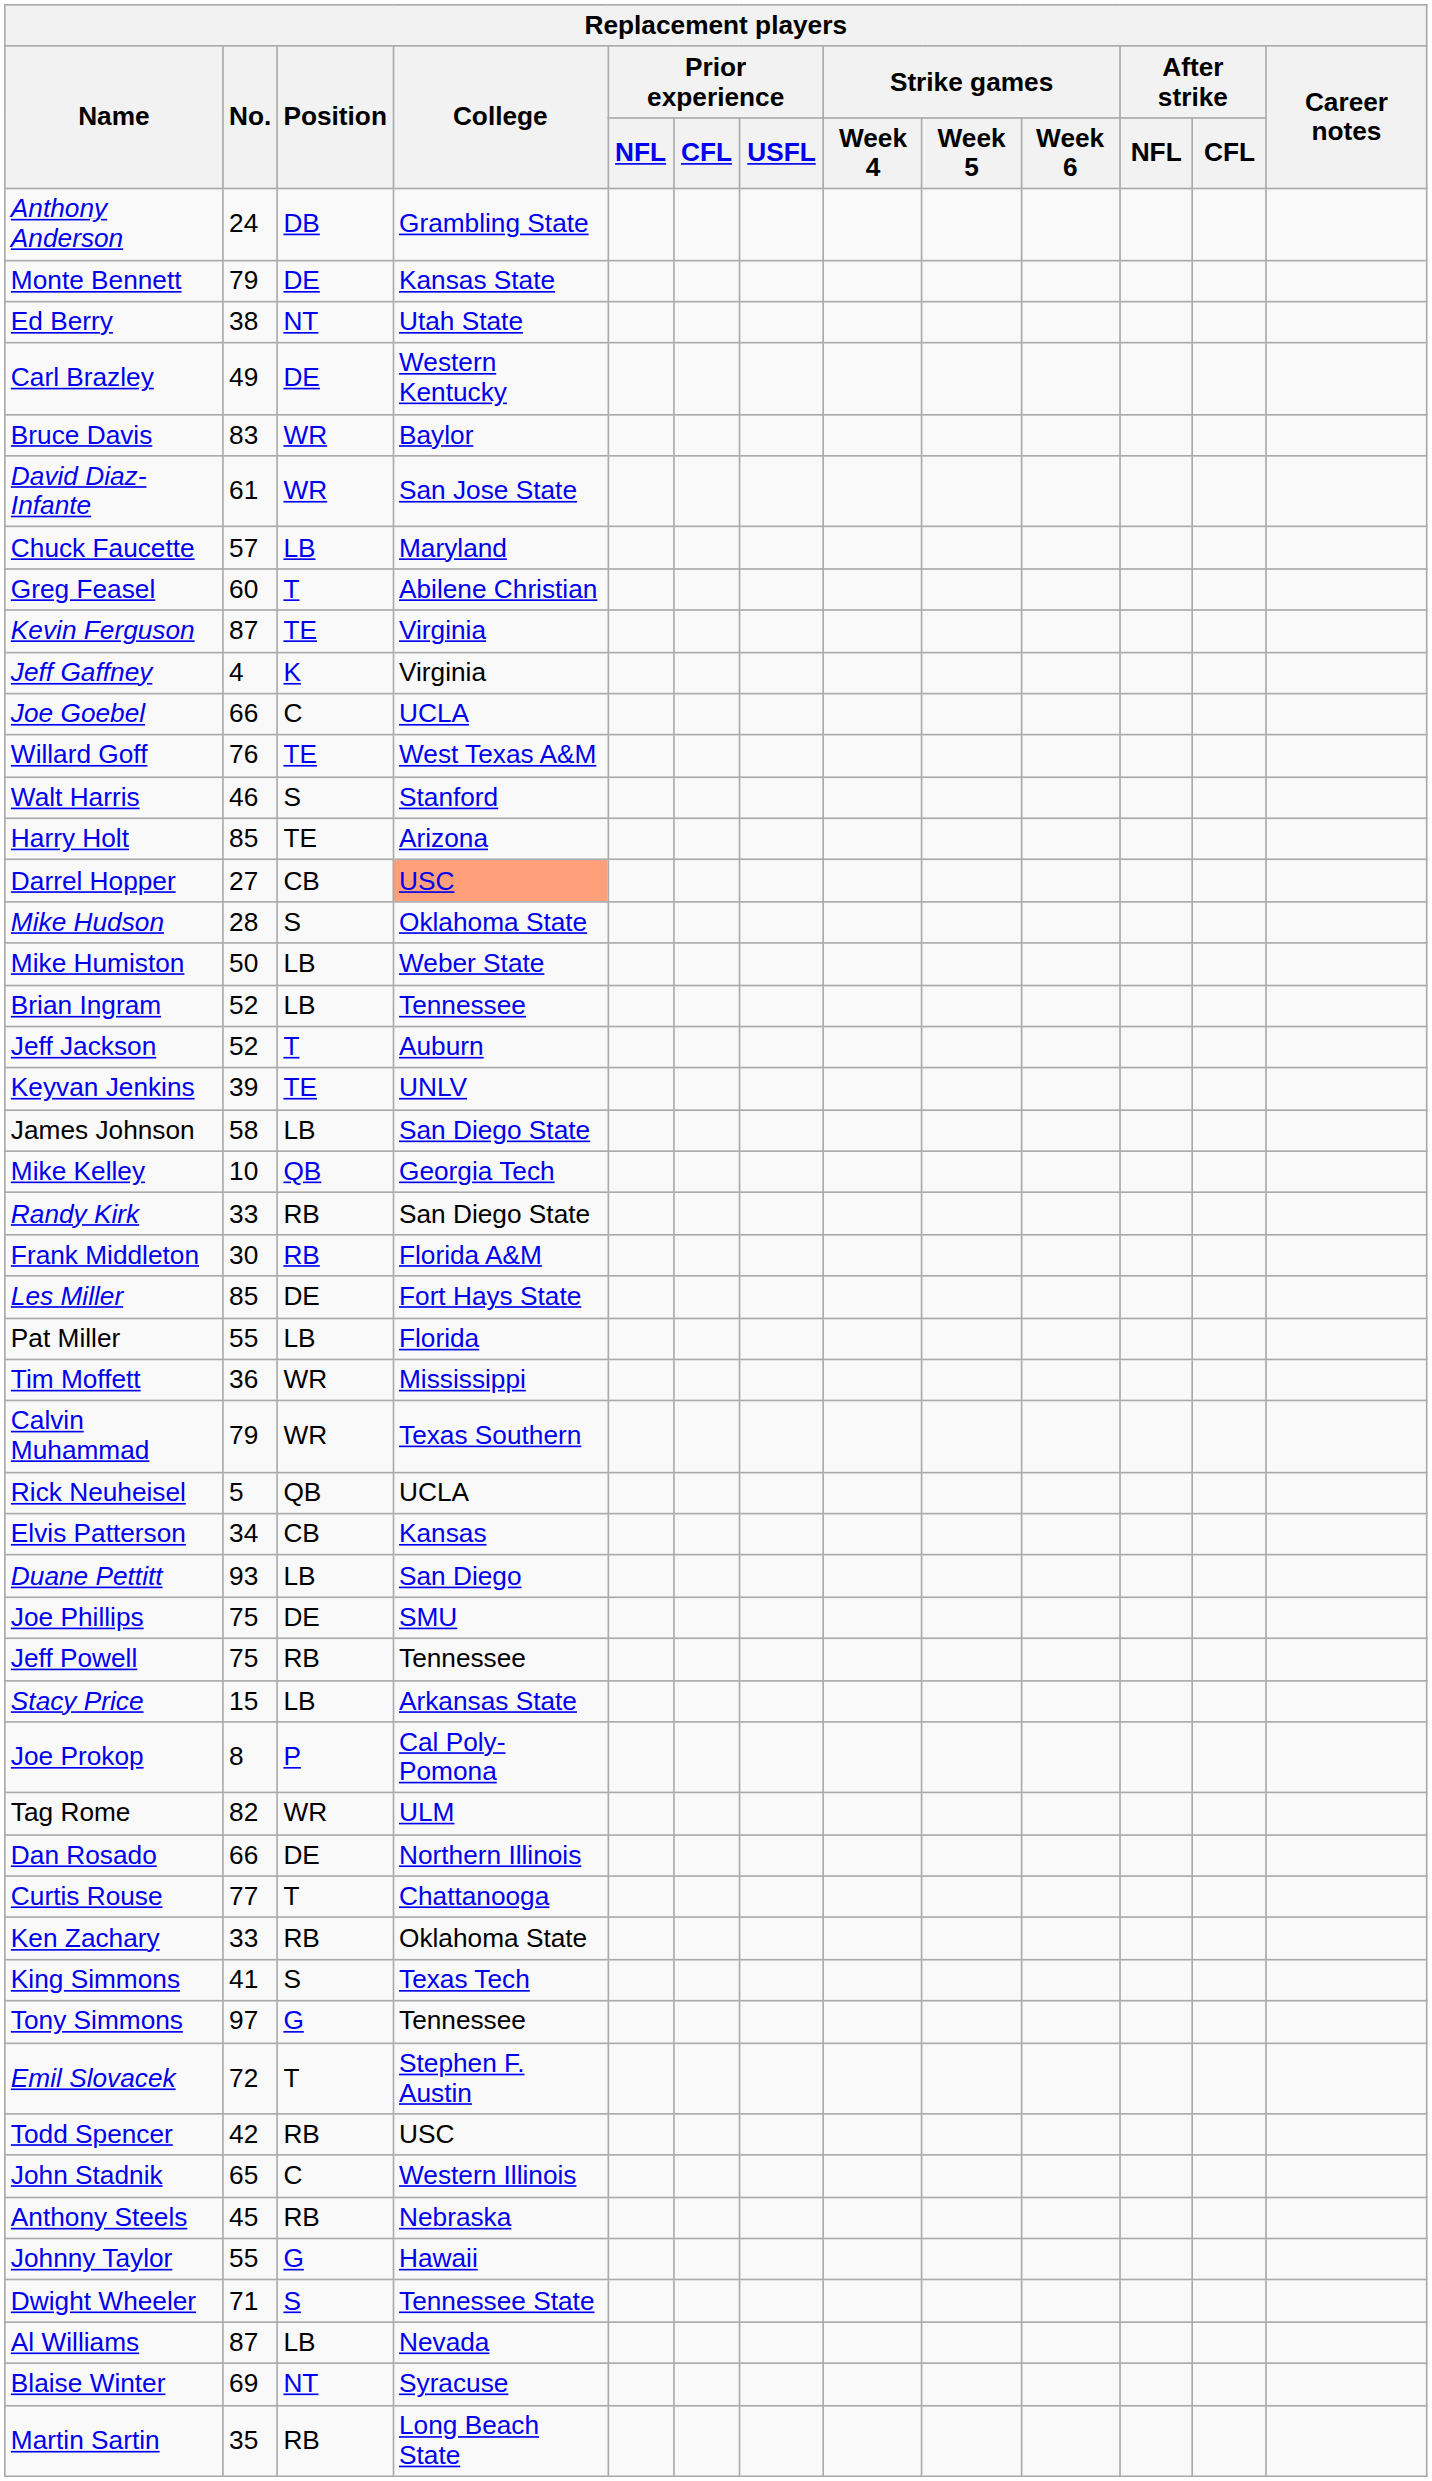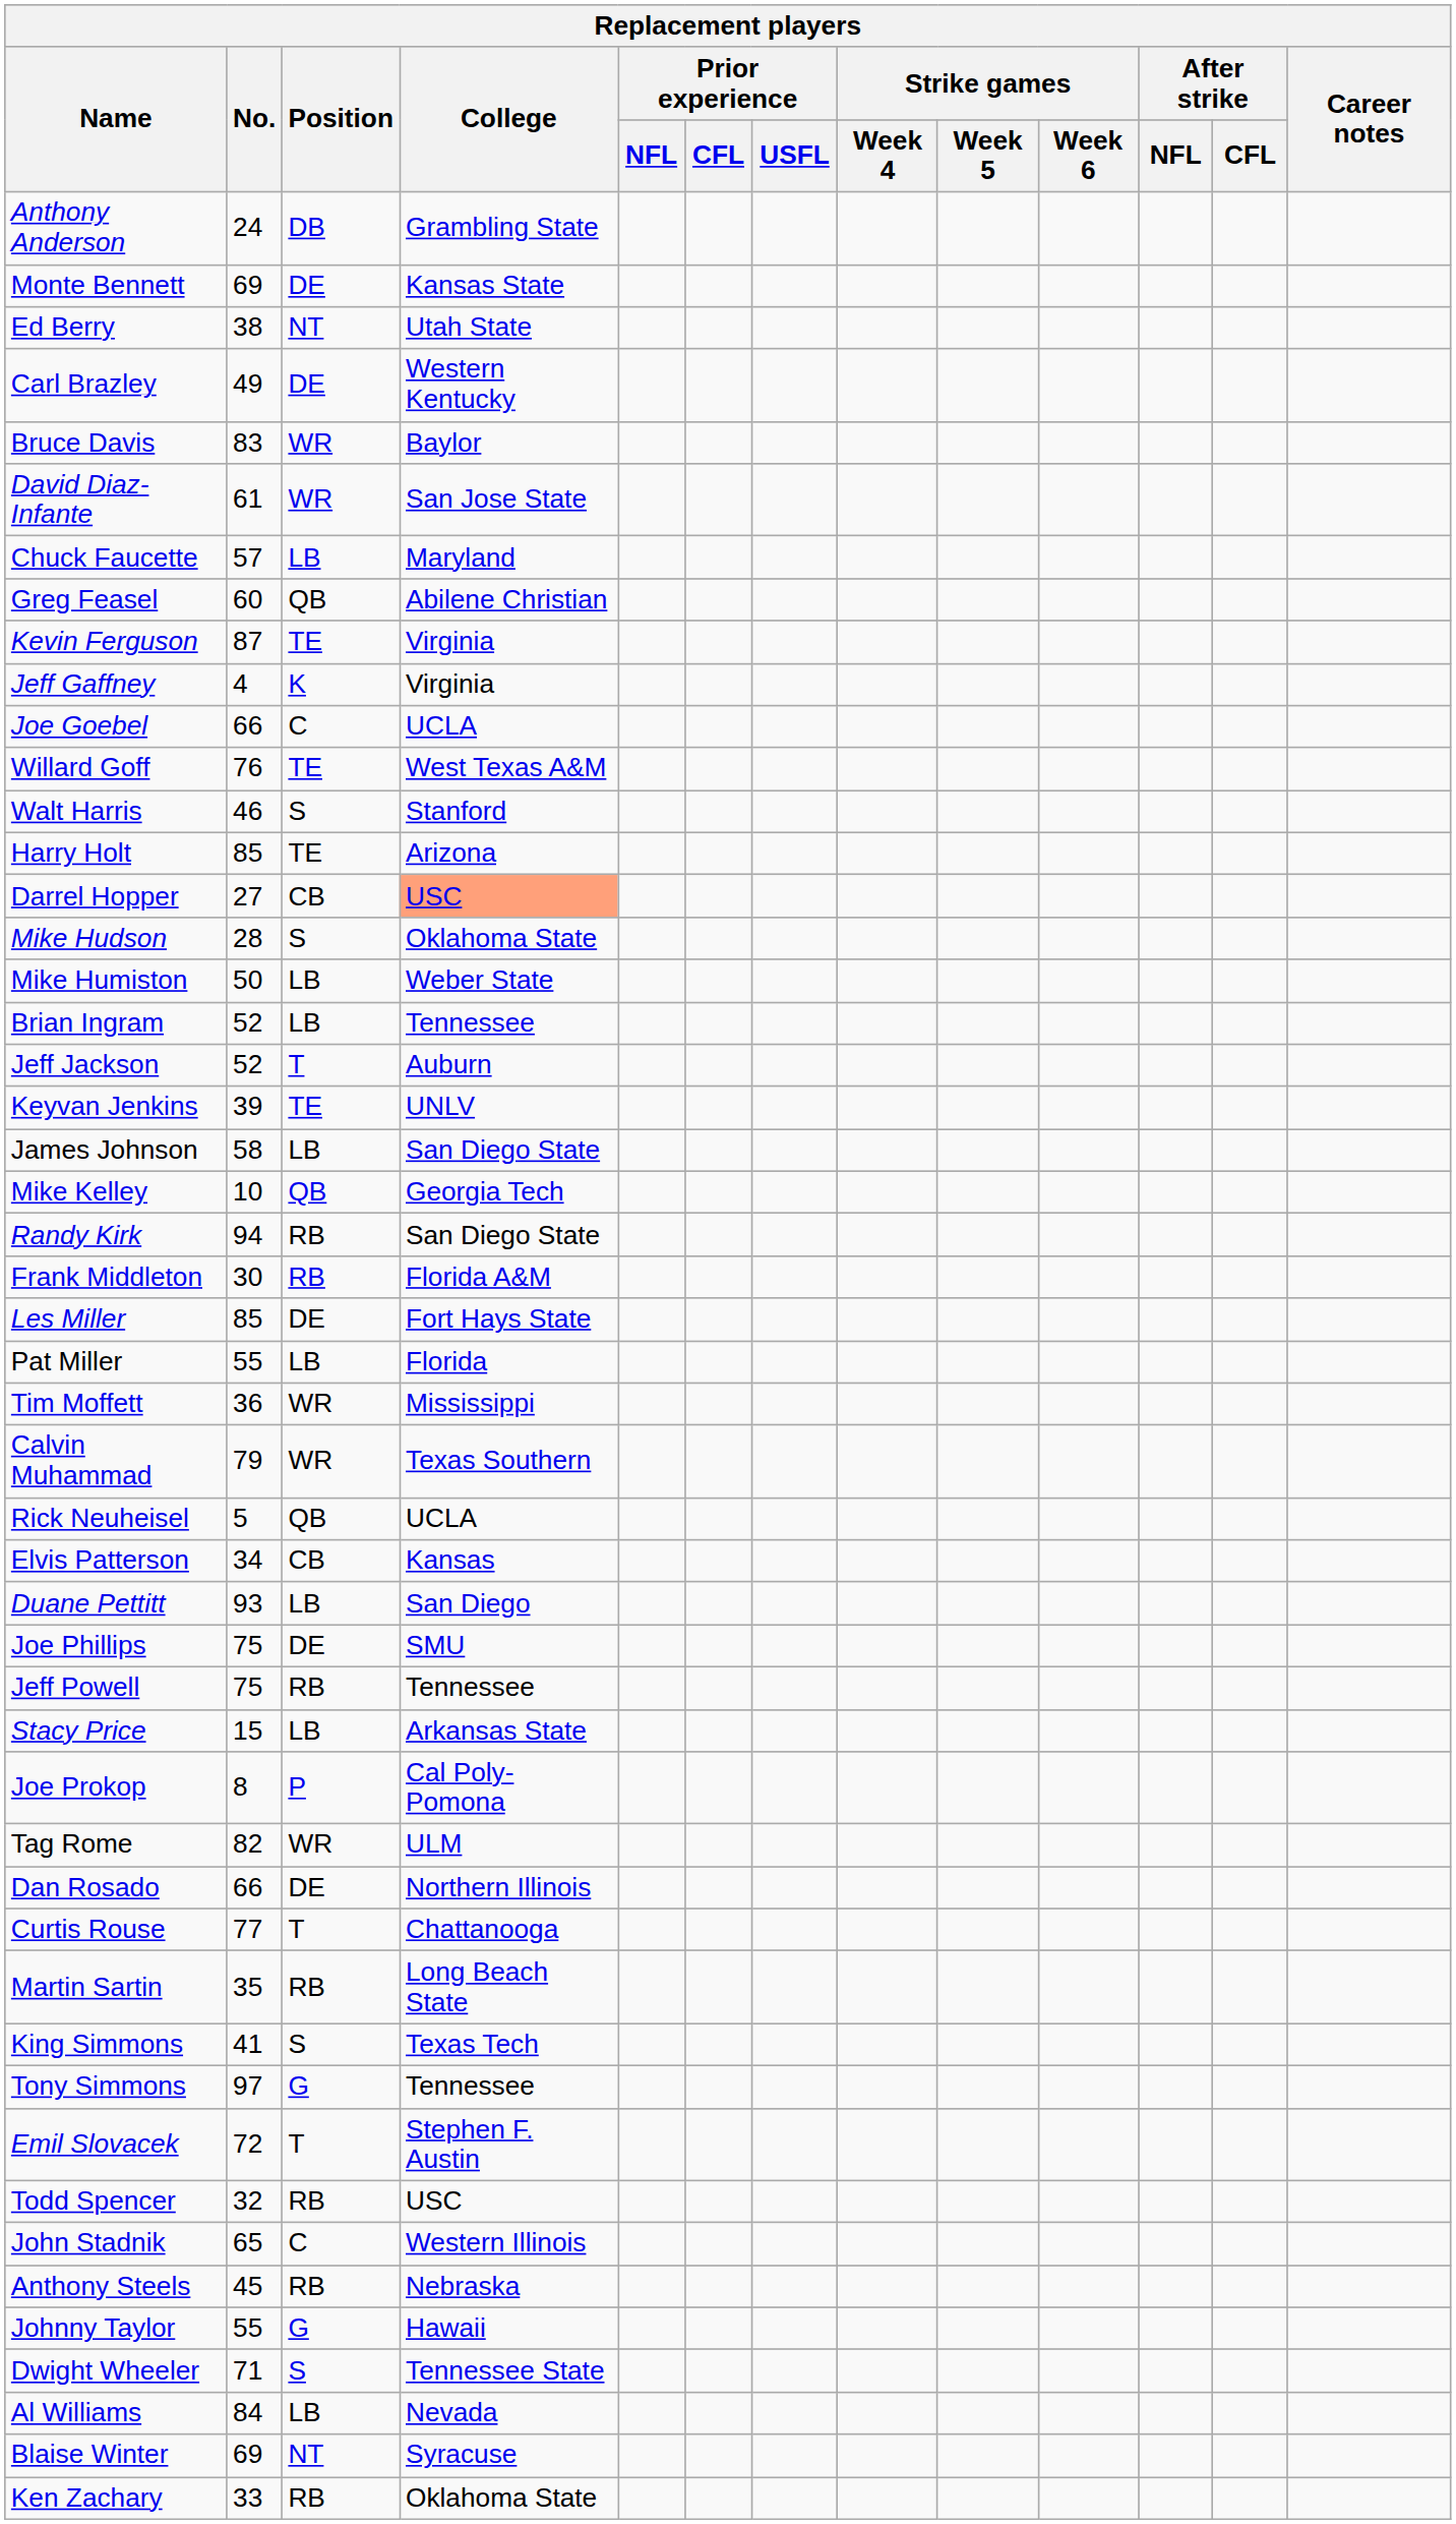Monte Bennett | No.: 79 -> 69
Greg Feasel | Position: T -> QB
Randy Kirk | No.: 33 -> 94
rows swapped: Martin Sartin <-> Ken Zachary
Todd Spencer | No.: 42 -> 32
Al Williams | No.: 87 -> 84
